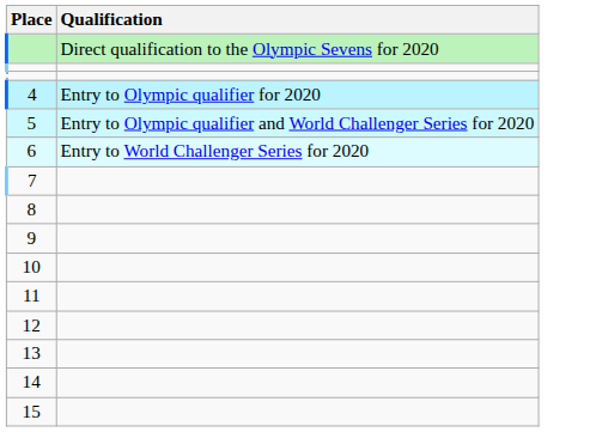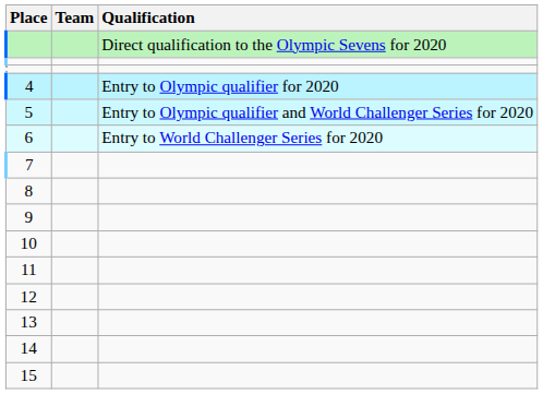+ column: Team
